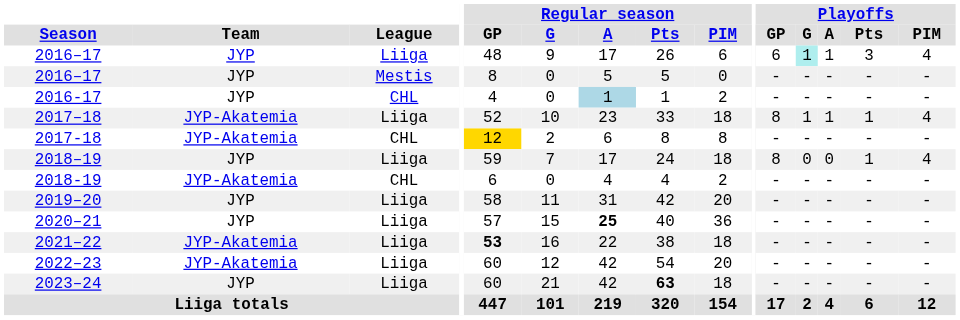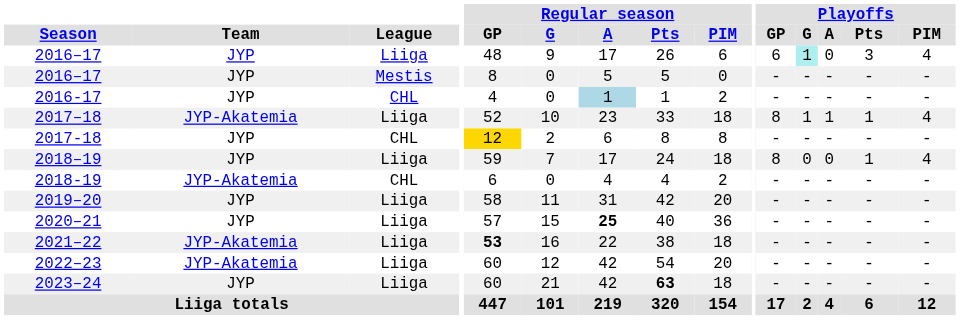2016–17 / Liiga | Playoffs / A: 1 -> 0
2017-18 | Team: JYP-Akatemia -> JYP
